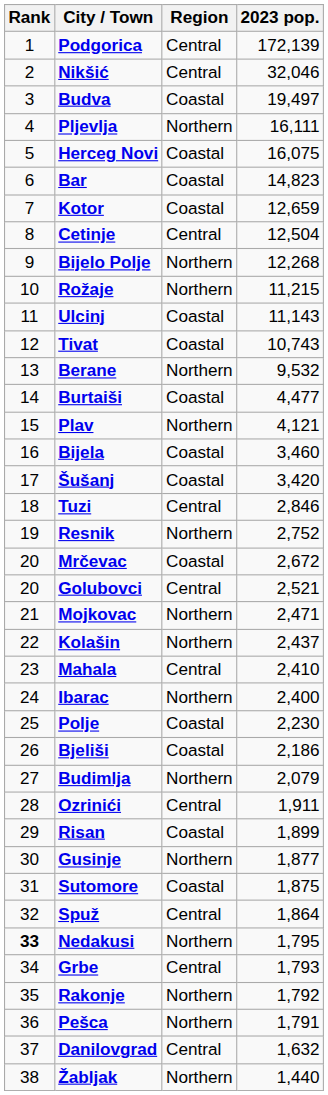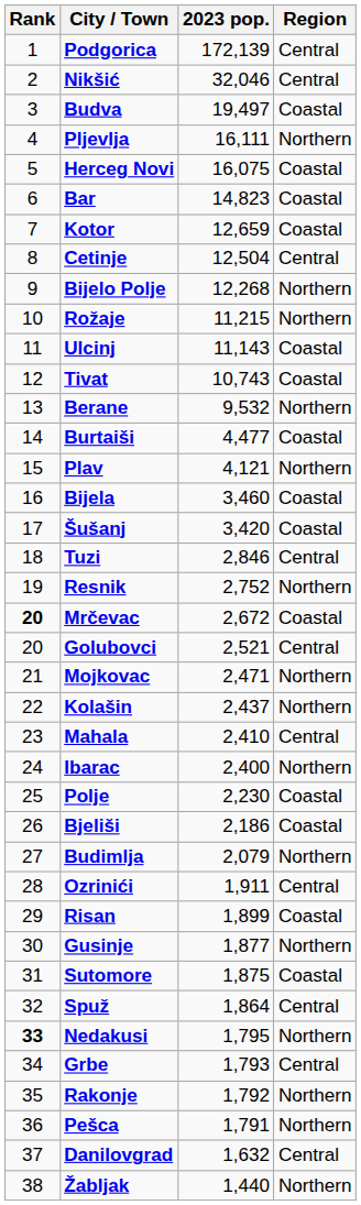columns swapped: 2023 pop. <-> Region
Mrčevac | Rank: normal -> bold
